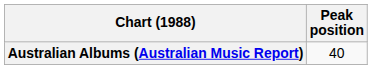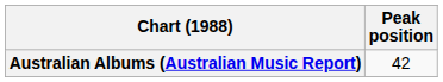Australian Albums (Australian Music Report) | Peak position: 40 -> 42
